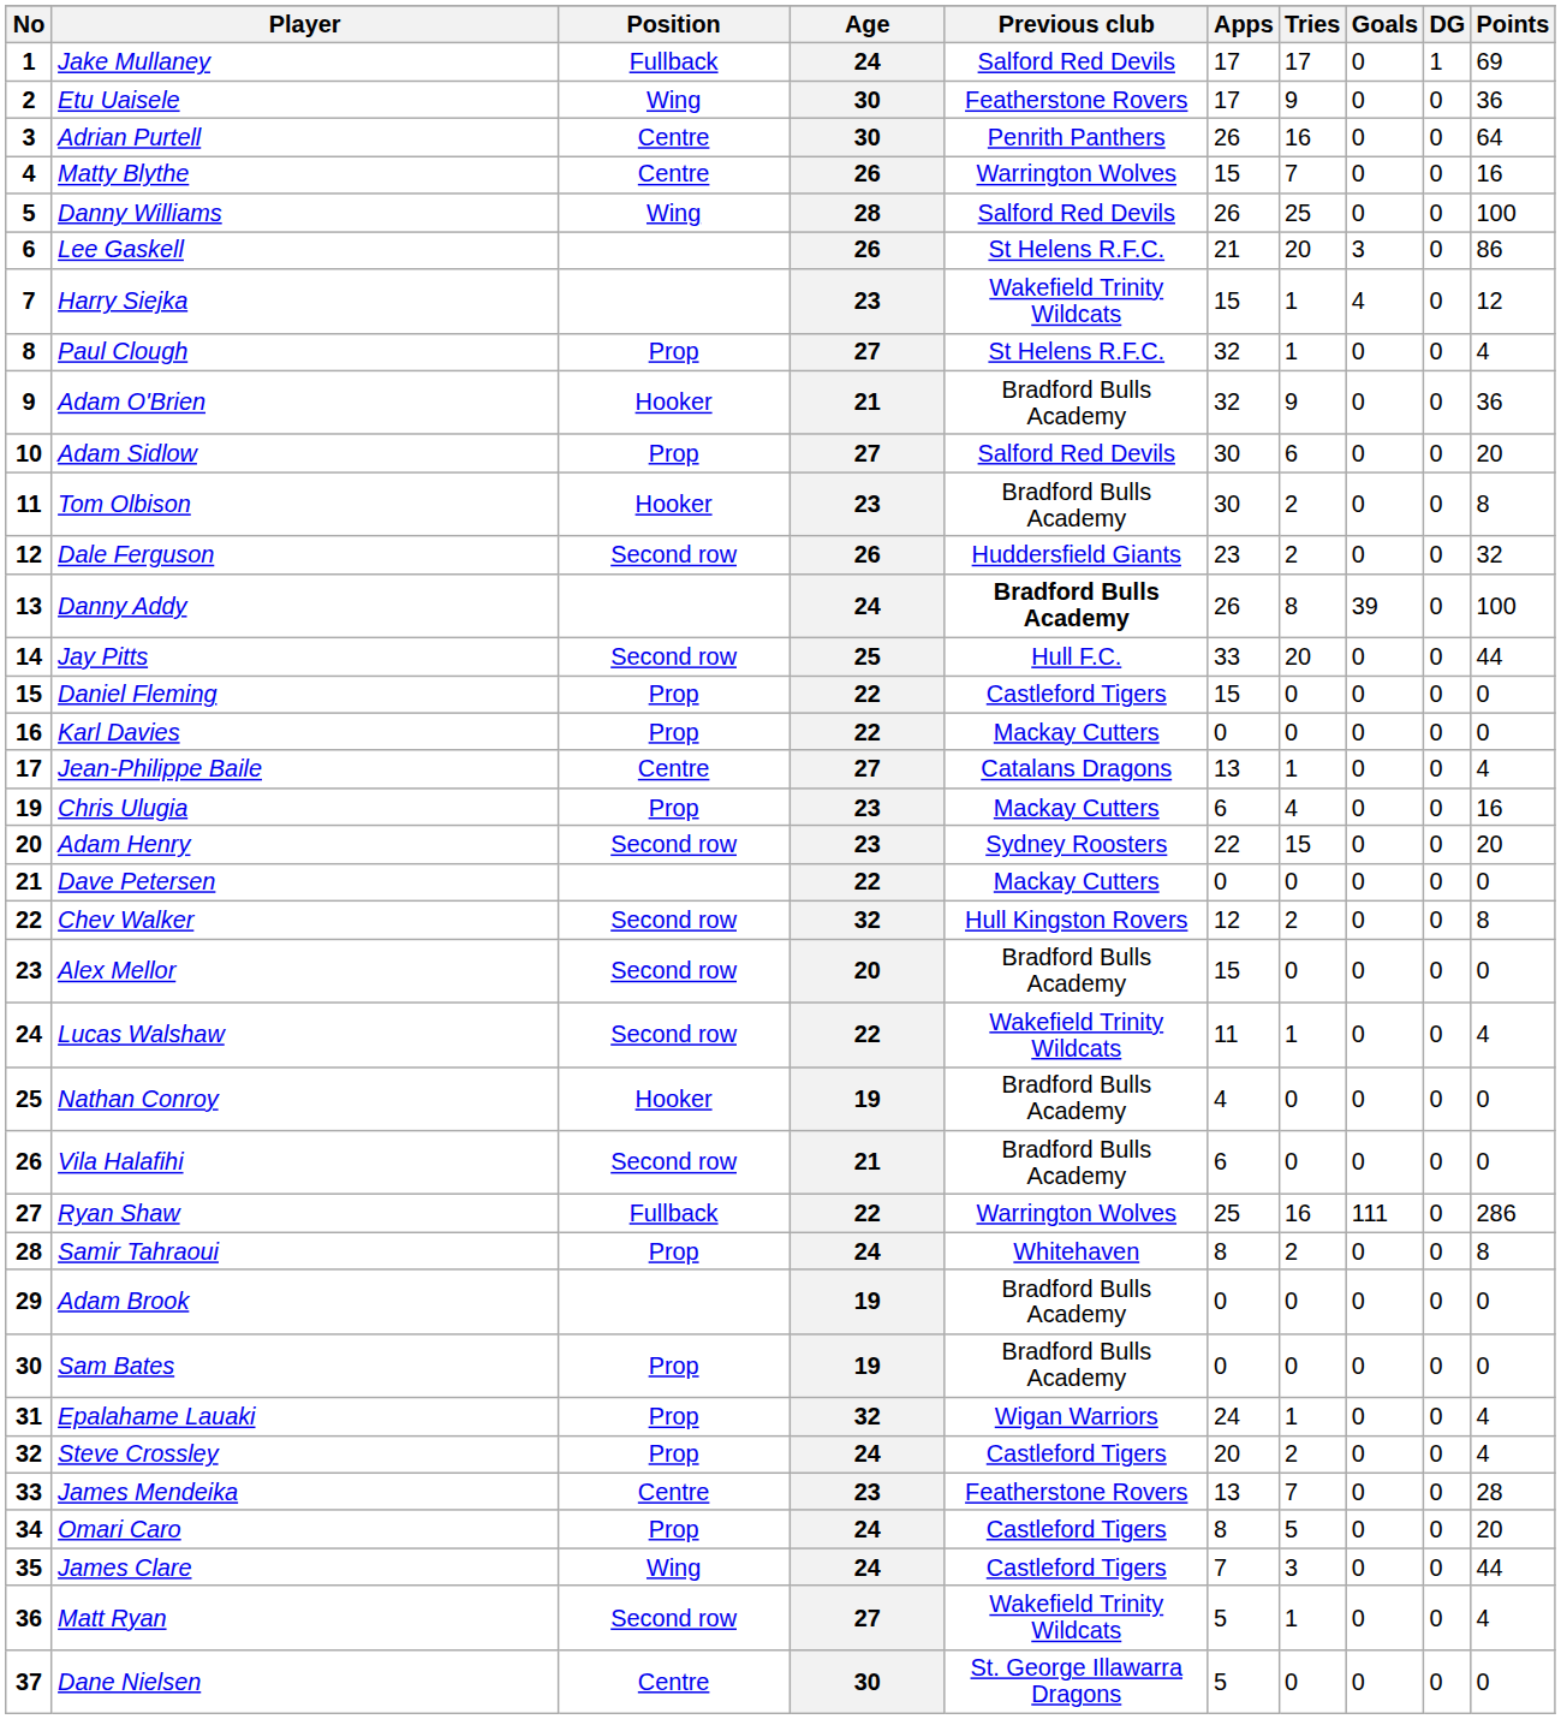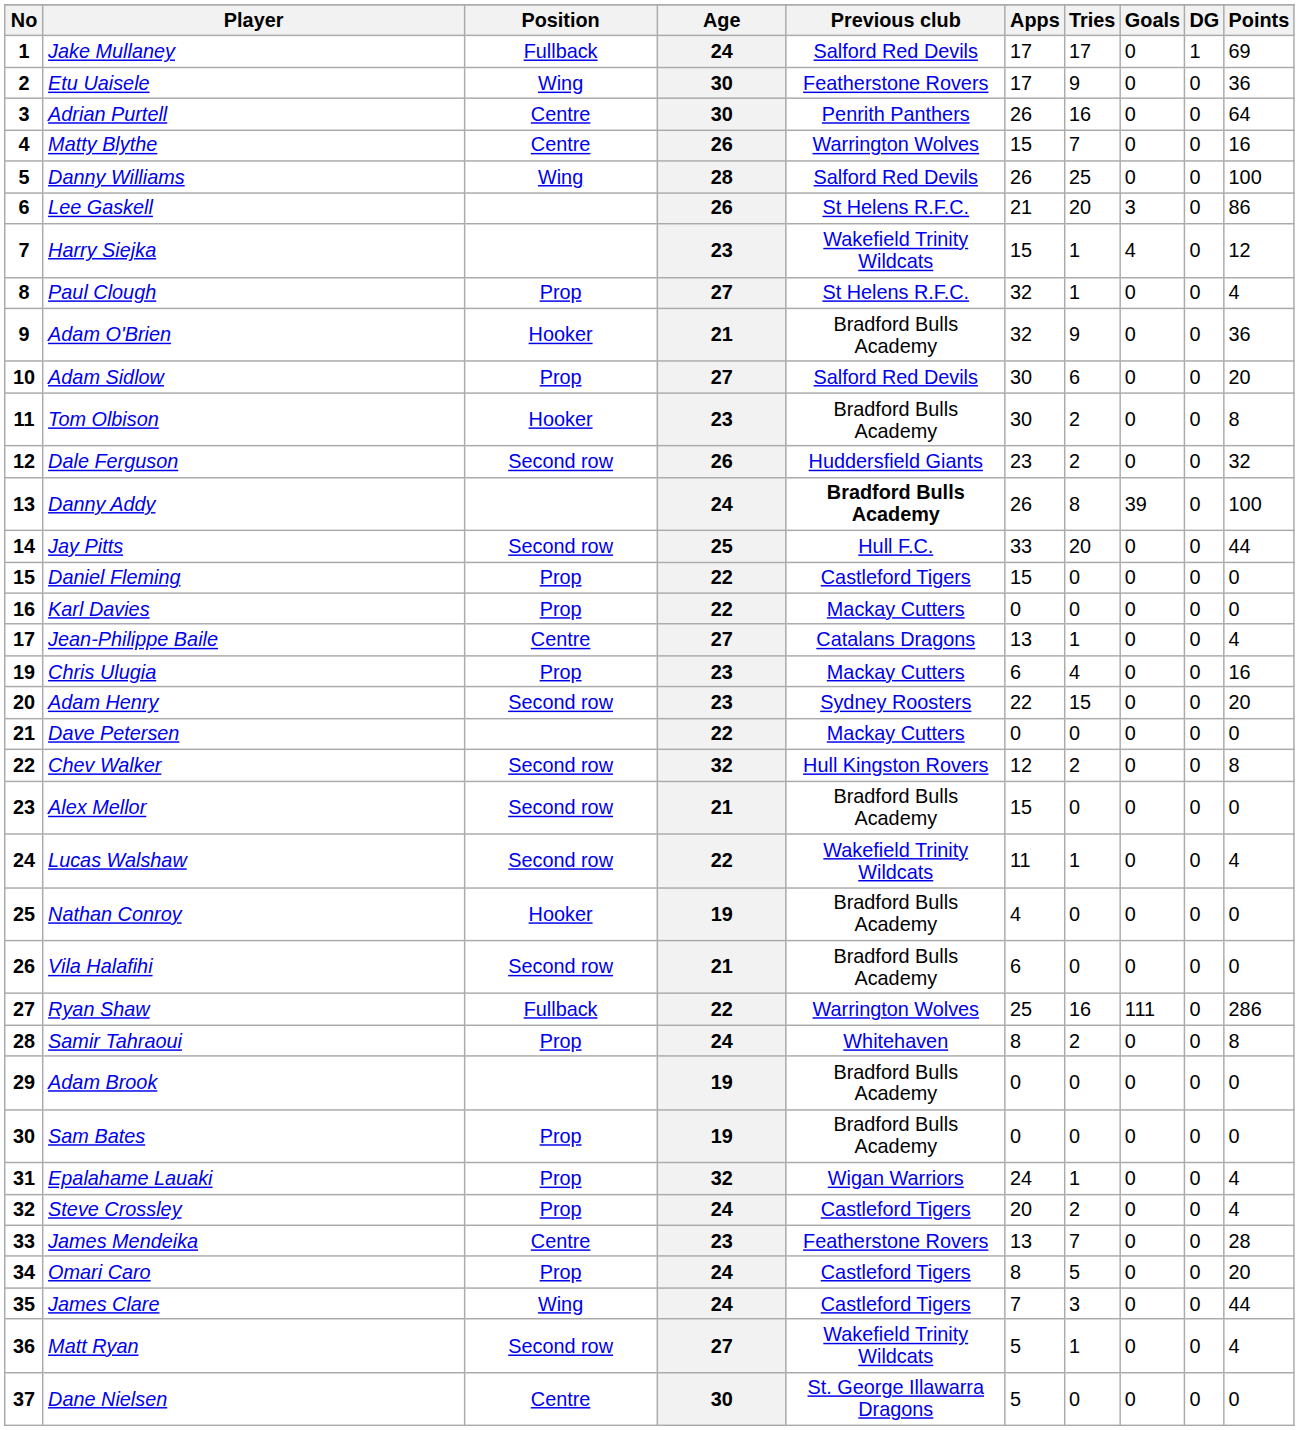Alex Mellor | Age: 20 -> 21
